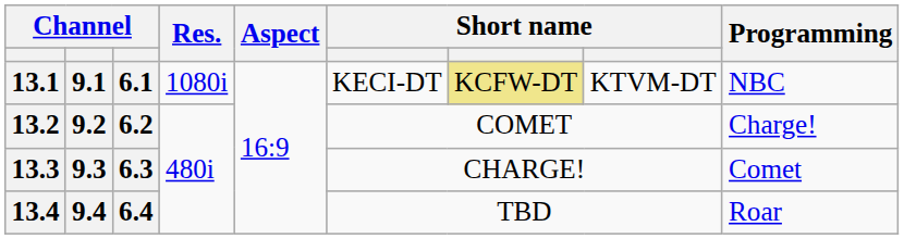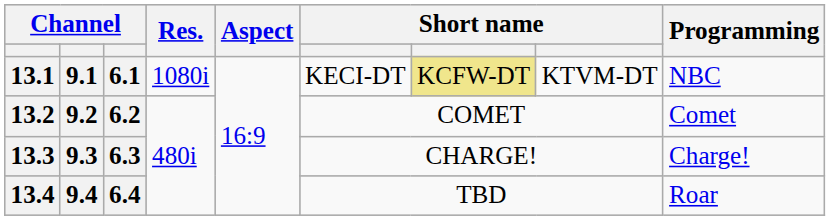13.2 | Programming: Charge! -> Comet
13.3 | Programming: Comet -> Charge!
